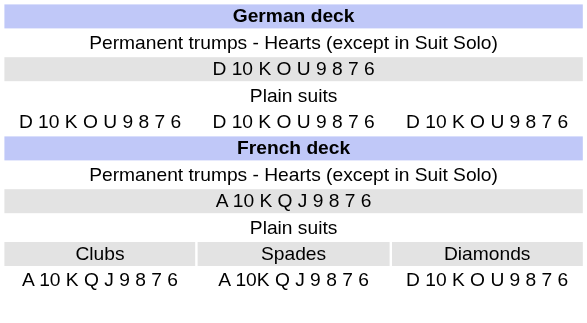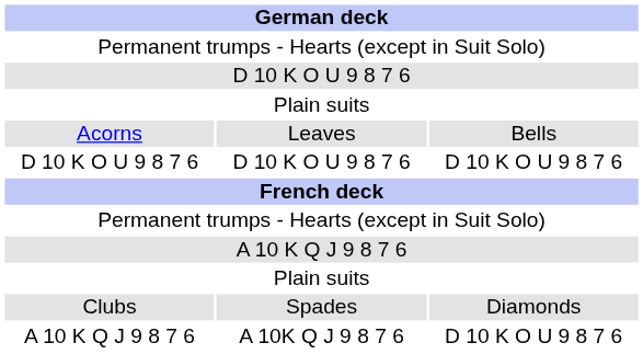+ row: Acorns | Leaves | Bells
